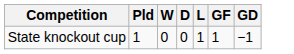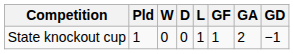+ column: GA | 2
